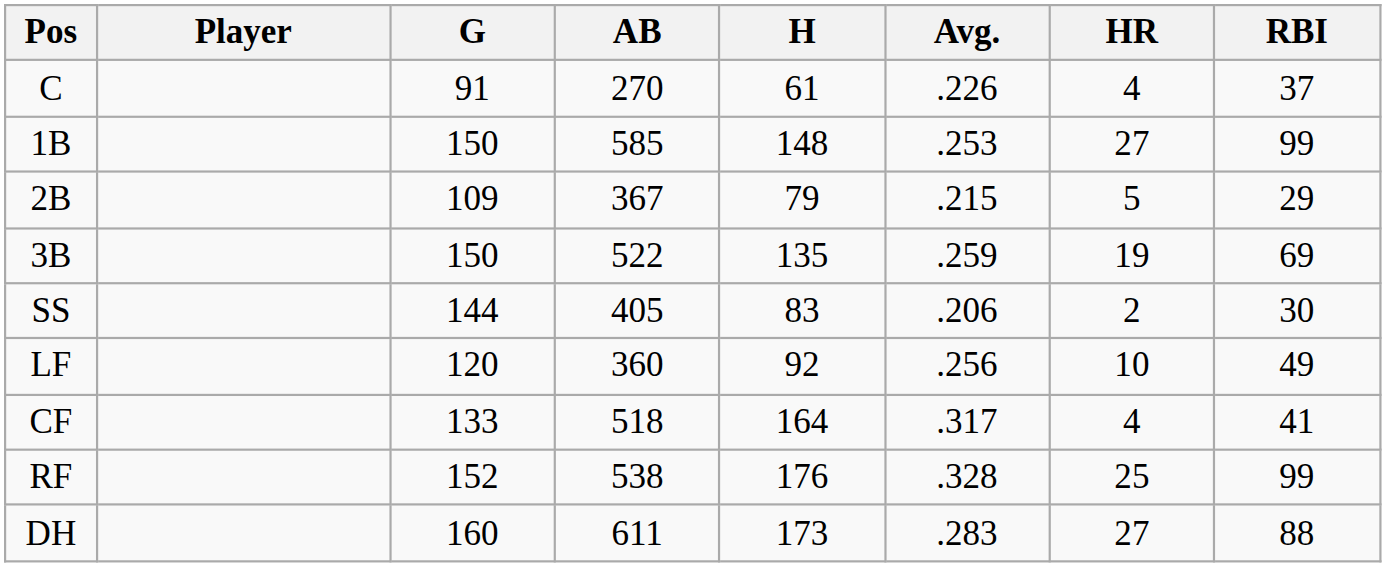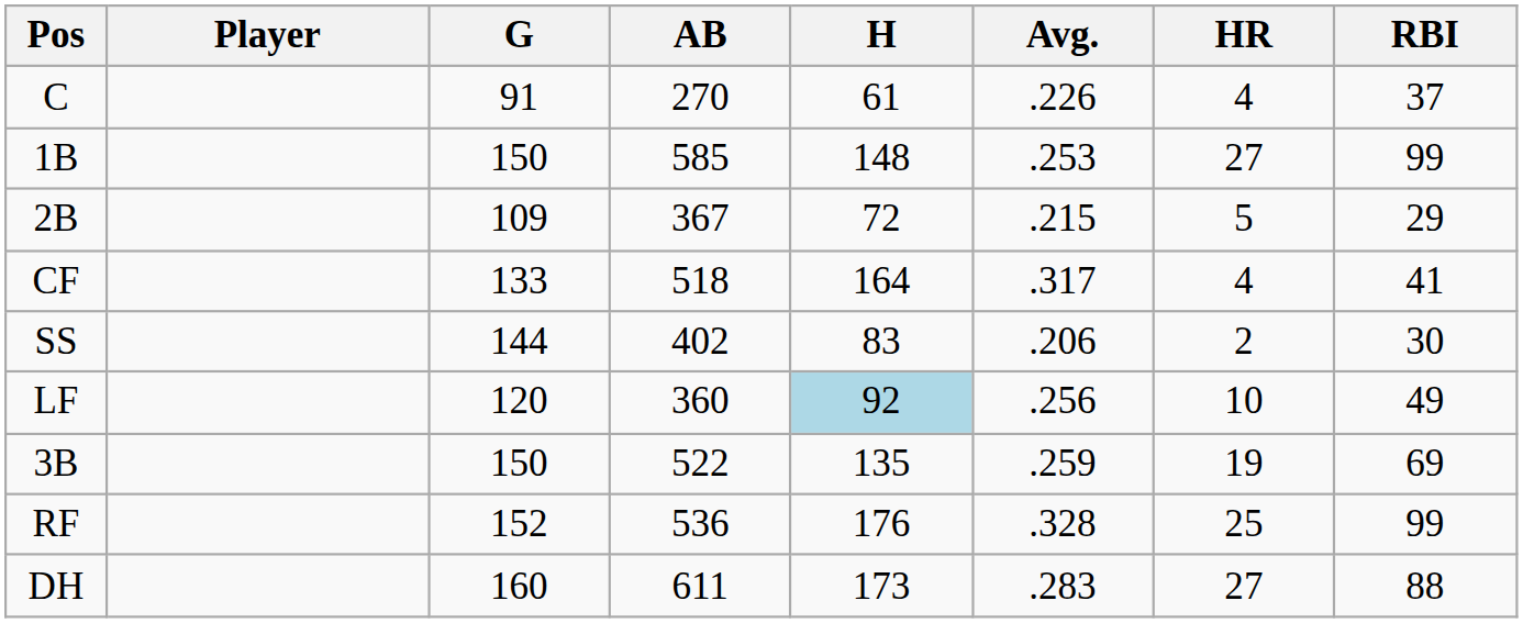2B | H: 79 -> 72
rows swapped: 3B <-> CF
SS | AB: 405 -> 402
LF | H: no background -> lightblue background
RF | AB: 538 -> 536
